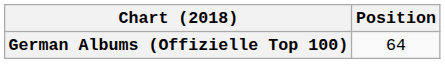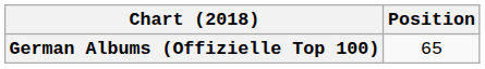German Albums (Offizielle Top 100) | Position: 64 -> 65
